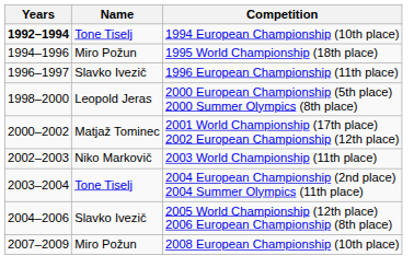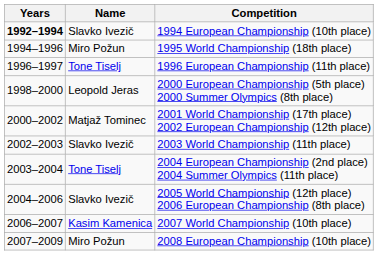1994 European Championship (10th place) | Name: Tone Tiselj -> Slavko Ivezič
1996 European Championship (11th place) | Name: Slavko Ivezič -> Tone Tiselj
2003 World Championship (11th place) | Name: Niko Markovič -> Slavko Ivezič
+ row: 2006–2007 | Kasim Kamenica | 2007 World Championship (10th place)
